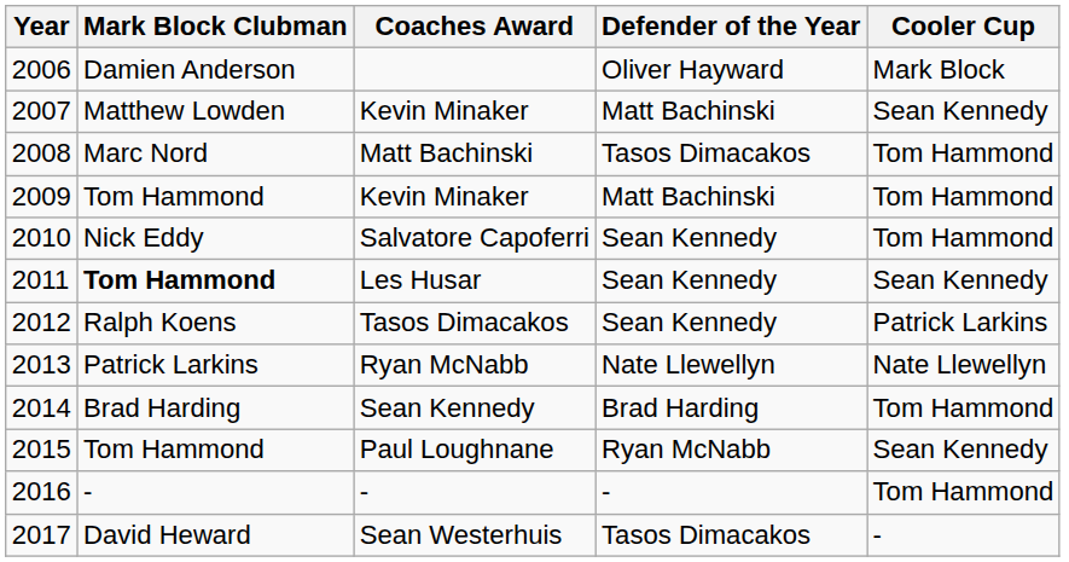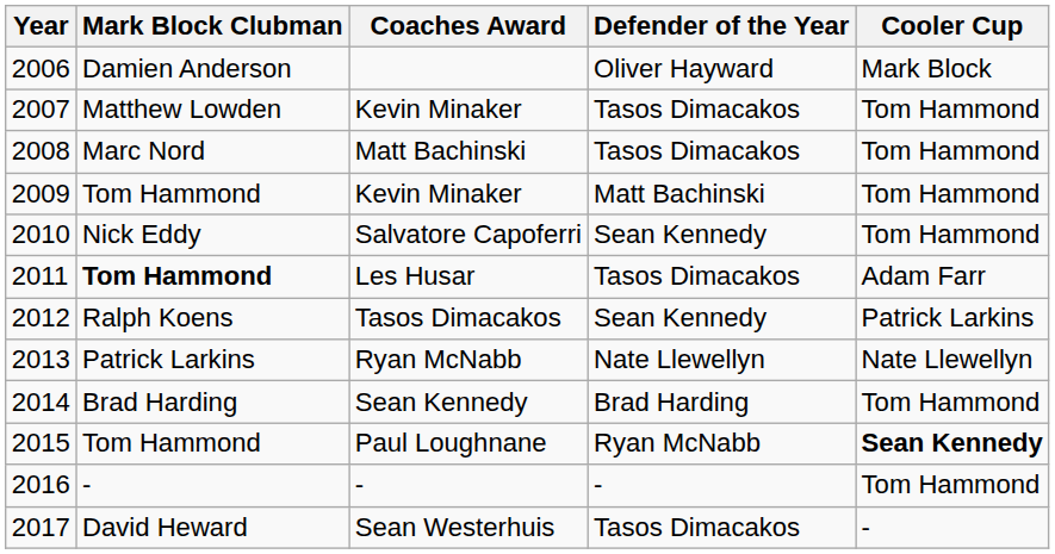2007 / Kevin Minaker | Defender of the Year: Matt Bachinski -> Tasos Dimacakos
2007 / Kevin Minaker | Cooler Cup: Sean Kennedy -> Tom Hammond
Les Husar | Defender of the Year: Sean Kennedy -> Tasos Dimacakos
Les Husar | Cooler Cup: Sean Kennedy -> Adam Farr
Paul Loughnane | Cooler Cup: normal -> bold
